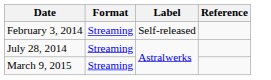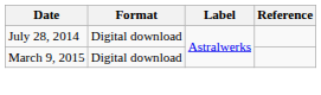- row: February 3, 2014 | Streaming | Self-released
July 28, 2014 | Format: Streaming -> Digital download
March 9, 2015 | Format: Streaming -> Digital download
